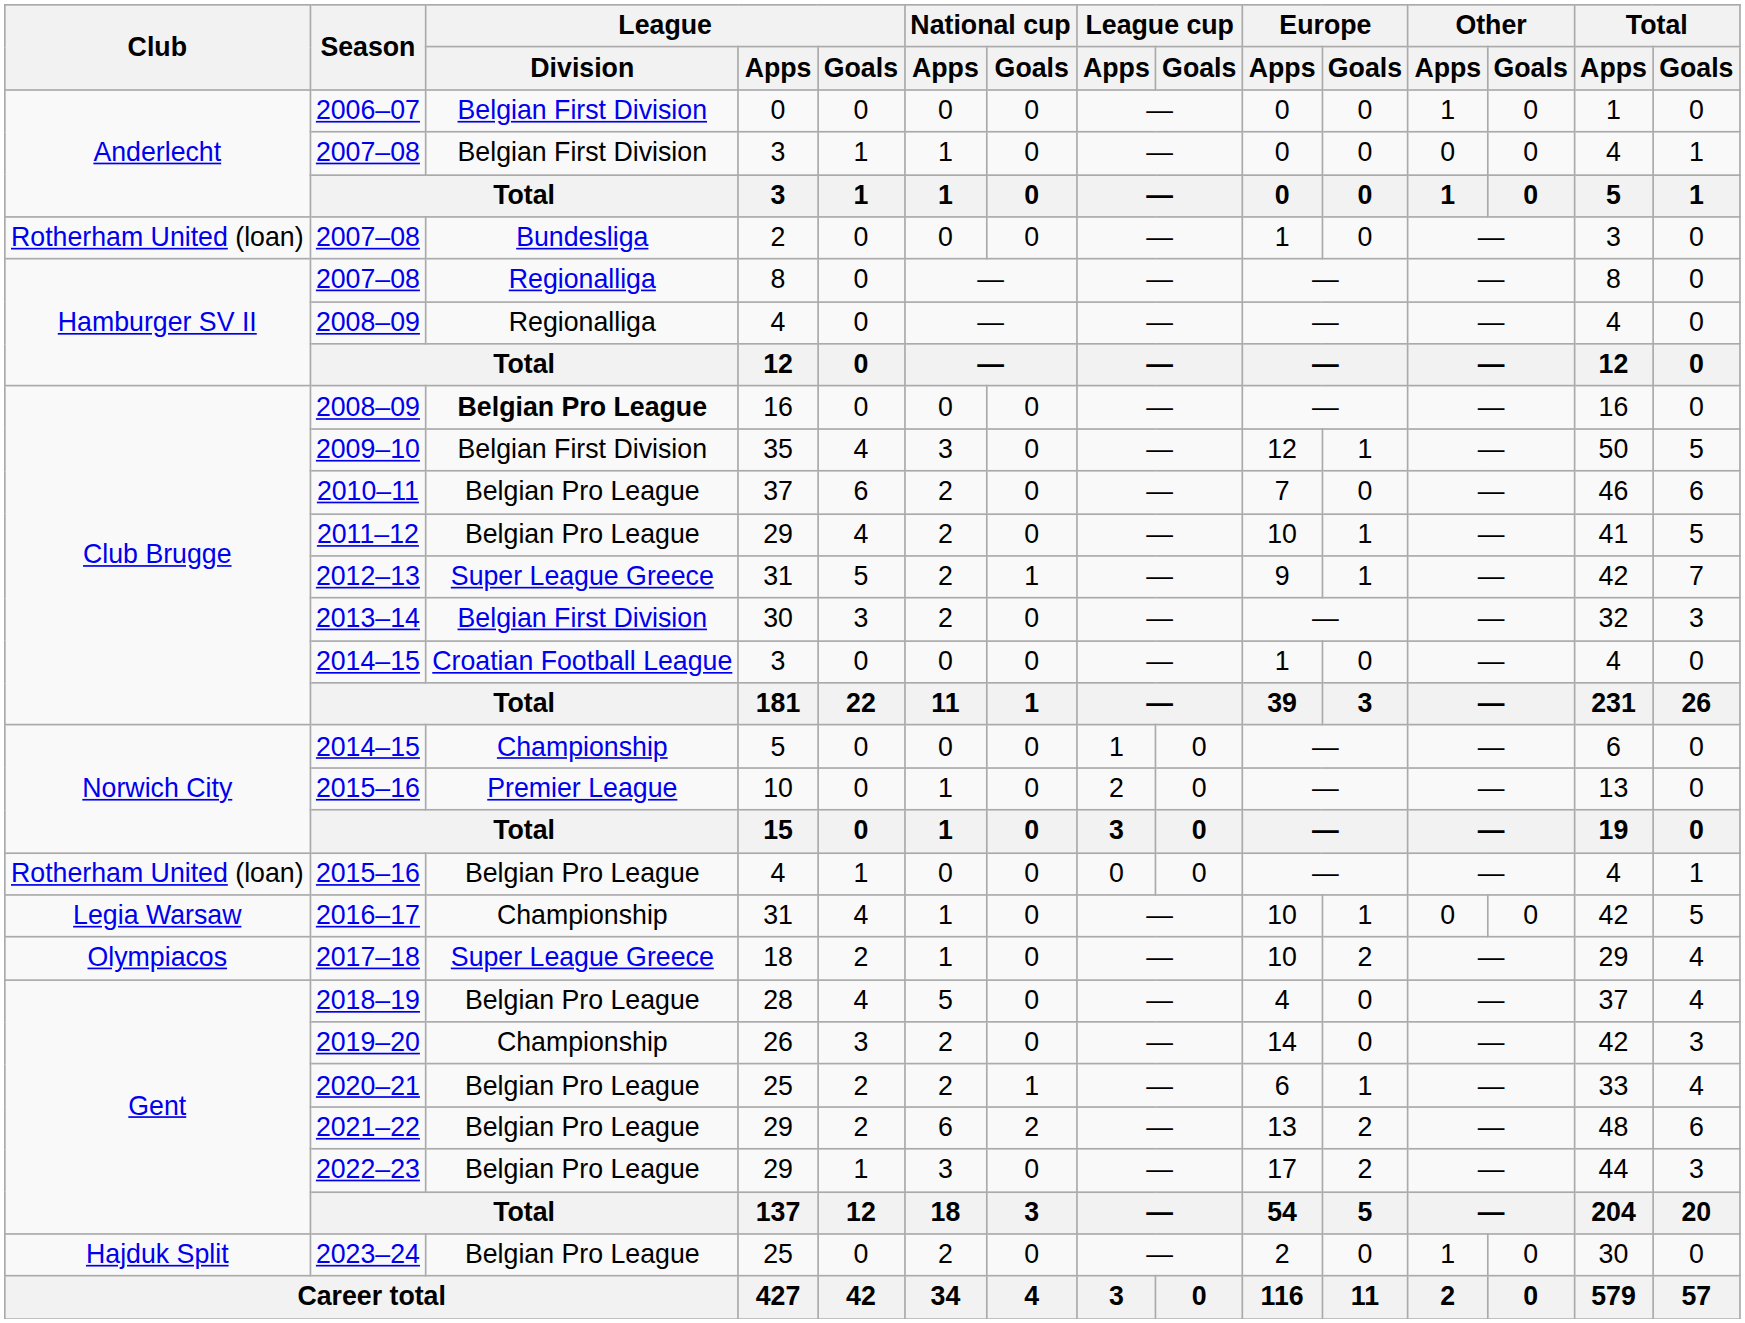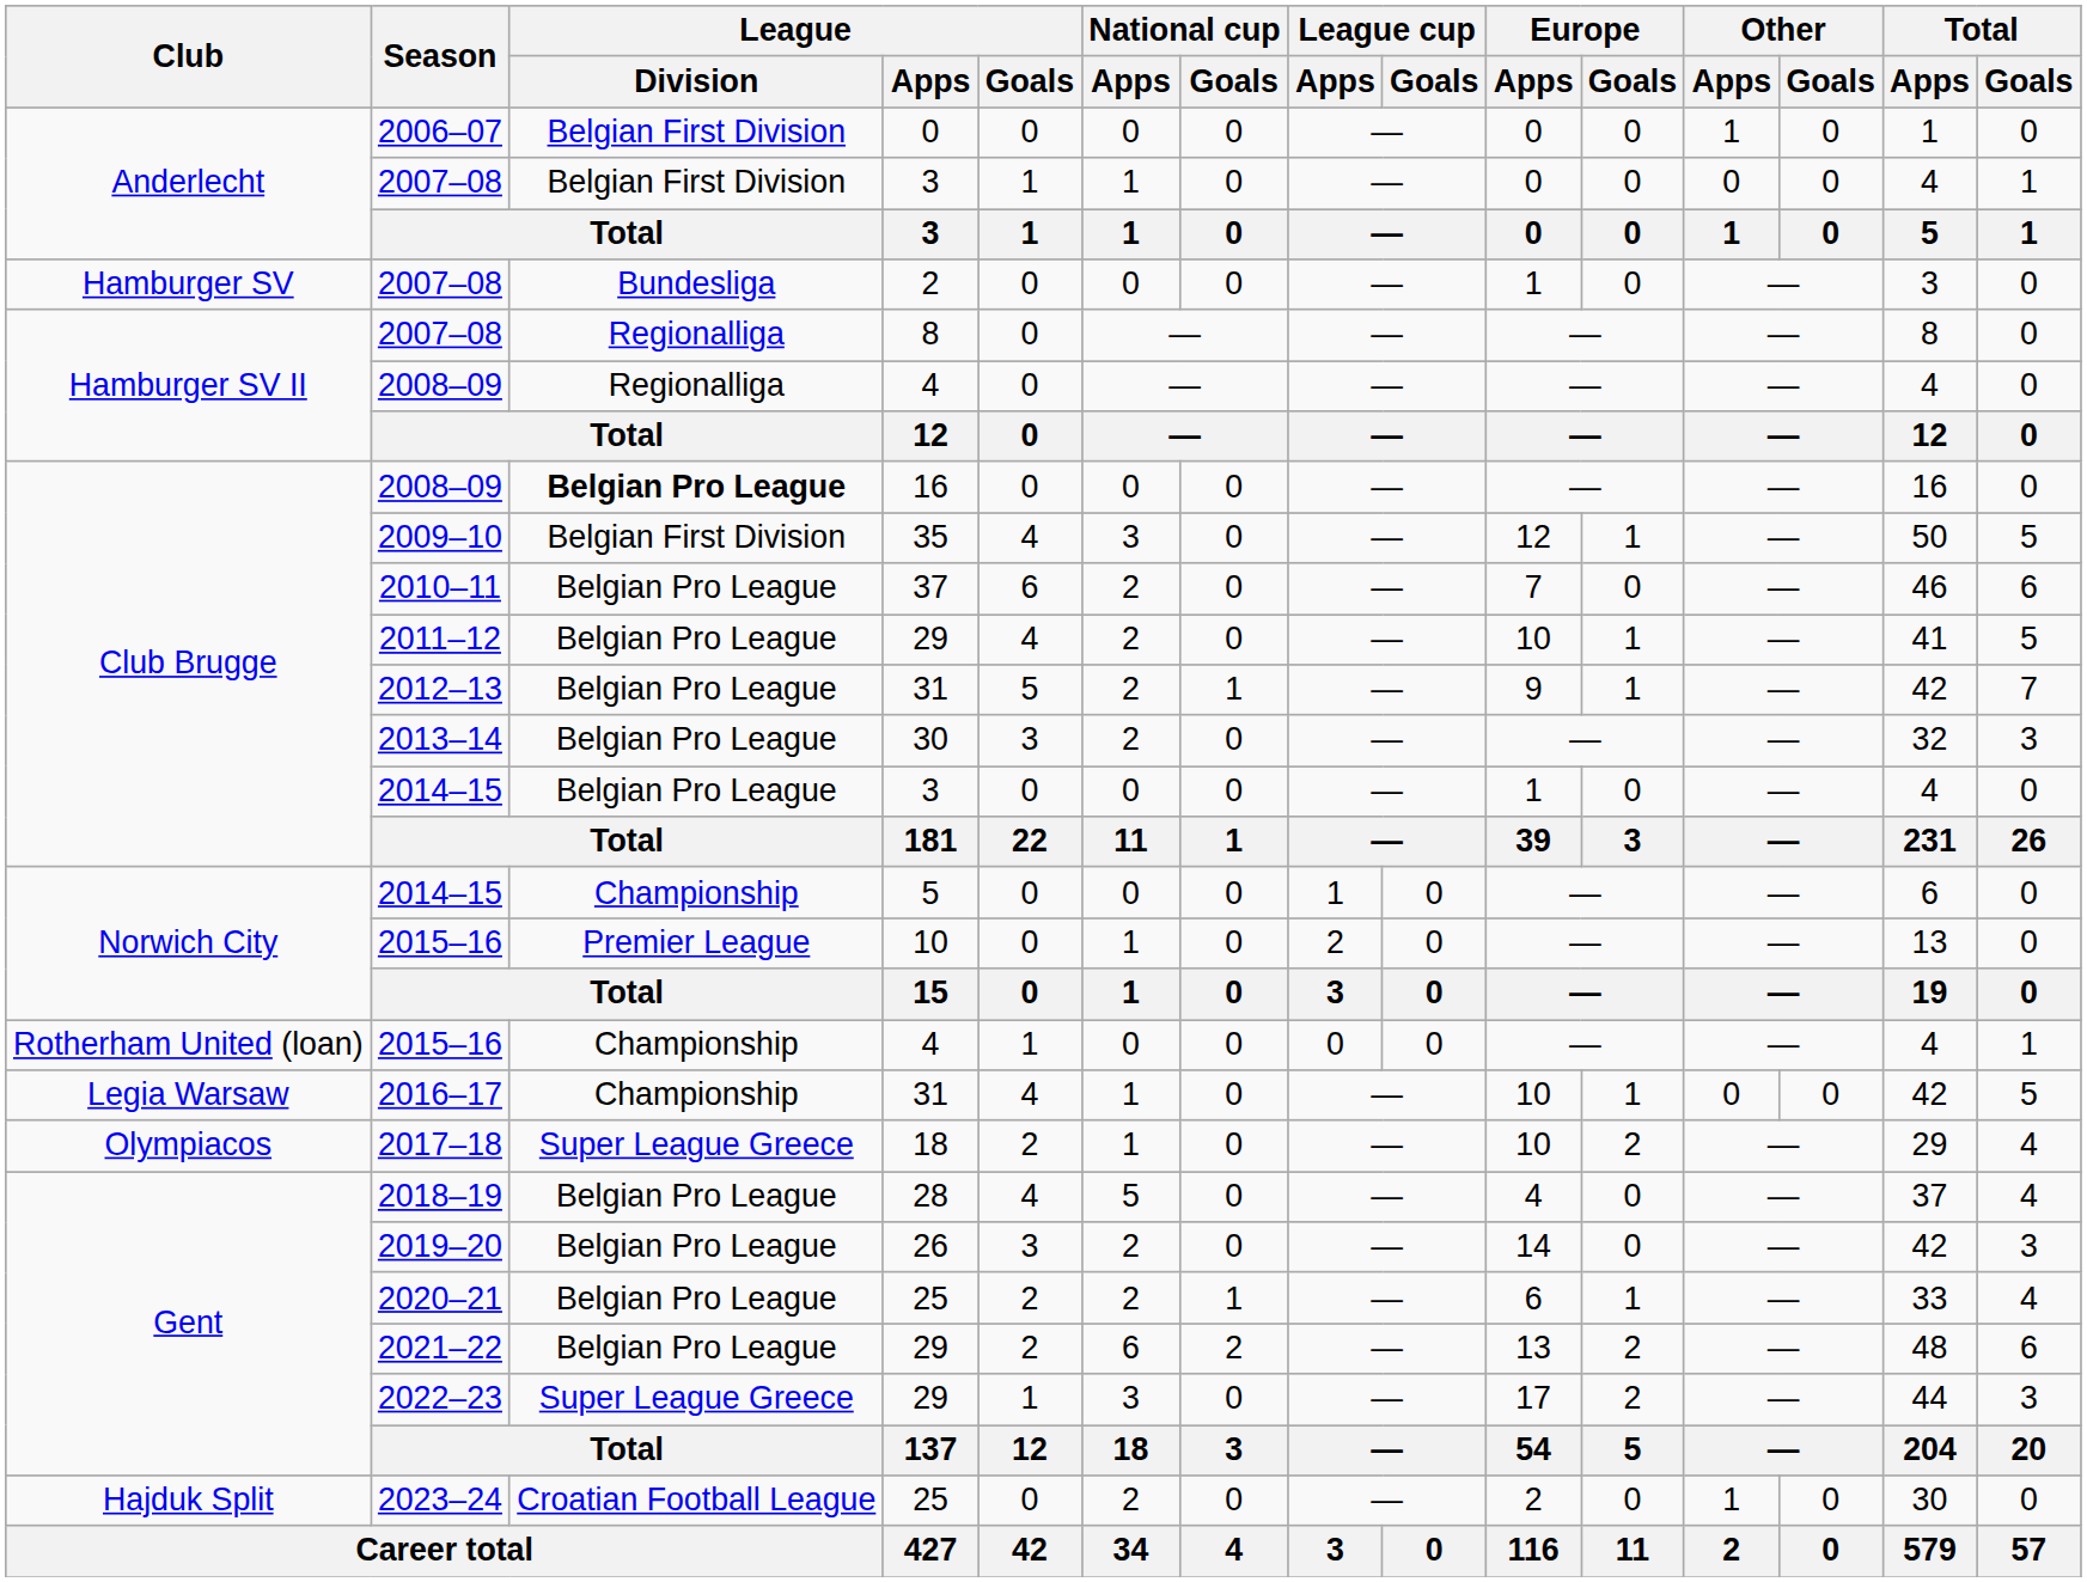2007–08 / 2 | Club: Rotherham United (loan) -> Hamburger SV
2012–13 | League / Division: Super League Greece -> Belgian Pro League
2013–14 | League / Division: Belgian First Division -> Belgian Pro League
2014–15 / 3 | League / Division: Croatian Football League -> Belgian Pro League
2015–16 / 4 | League / Division: Belgian Pro League -> Championship
2019–20 | League / Division: Championship -> Belgian Pro League
2022–23 | League / Division: Belgian Pro League -> Super League Greece
2023–24 | League / Division: Belgian Pro League -> Croatian Football League
